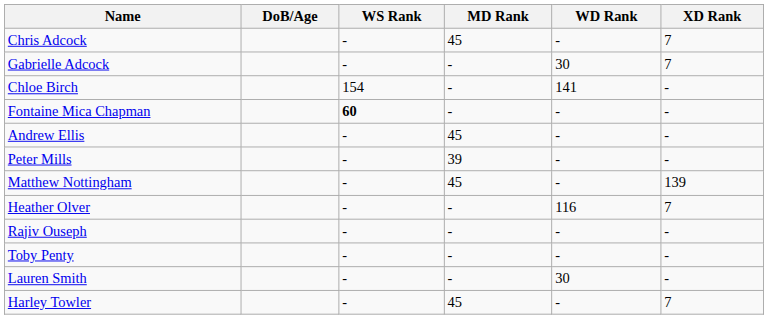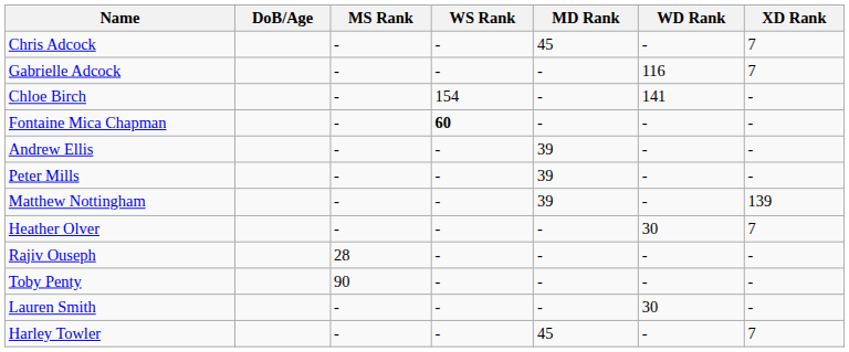+ column: MS Rank | - | - | - | - | - | - | - | - | 28 | 90 | - | -
Gabrielle Adcock | WD Rank: 30 -> 116
Andrew Ellis | MD Rank: 45 -> 39
Matthew Nottingham | MD Rank: 45 -> 39
Heather Olver | WD Rank: 116 -> 30
